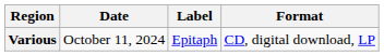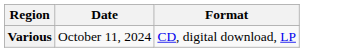- column: Label | Epitaph
